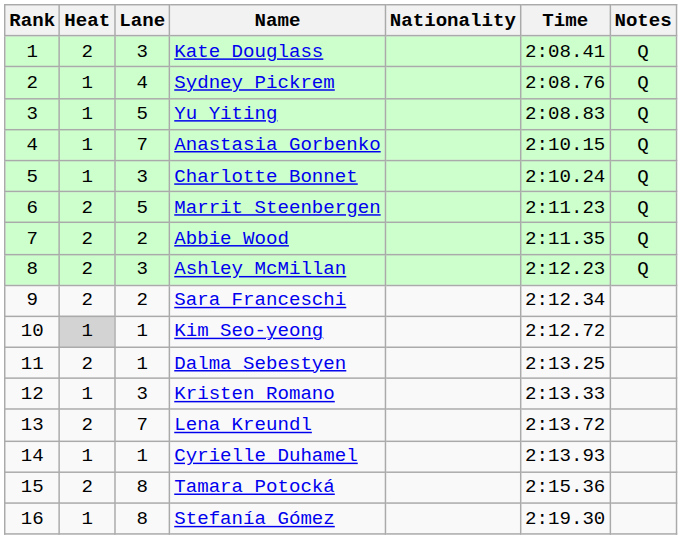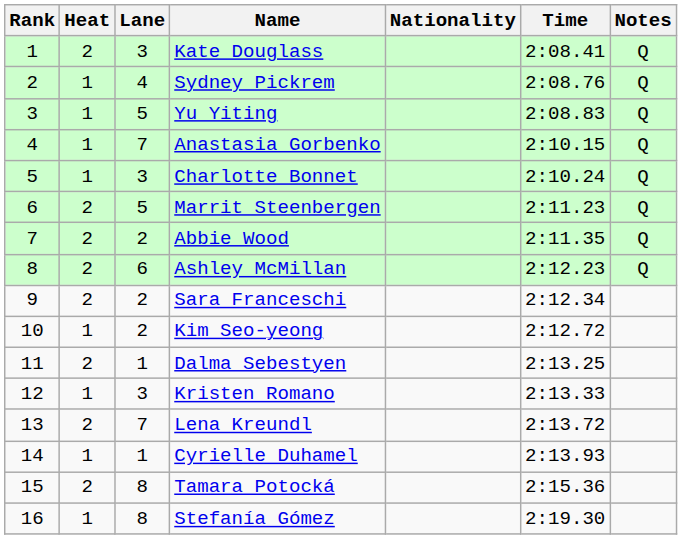Ashley McMillan | Lane: 3 -> 6
Kim Seo-yeong | Heat: lightgrey background -> no background
Kim Seo-yeong | Lane: 1 -> 2
